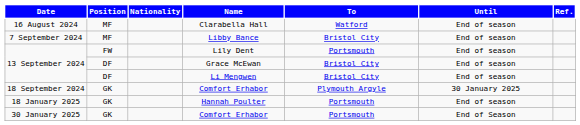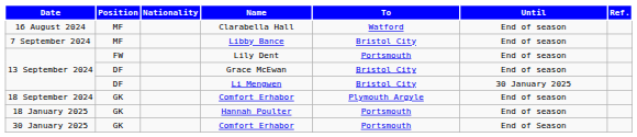Li Mengwen | Until: End of season -> 30 January 2025
18 September 2024 / Comfort Erhabor | Until: 30 January 2025 -> End of season
